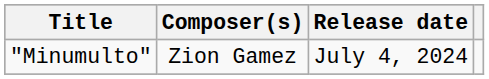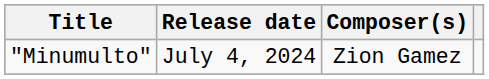columns swapped: Release date <-> Composer(s)
